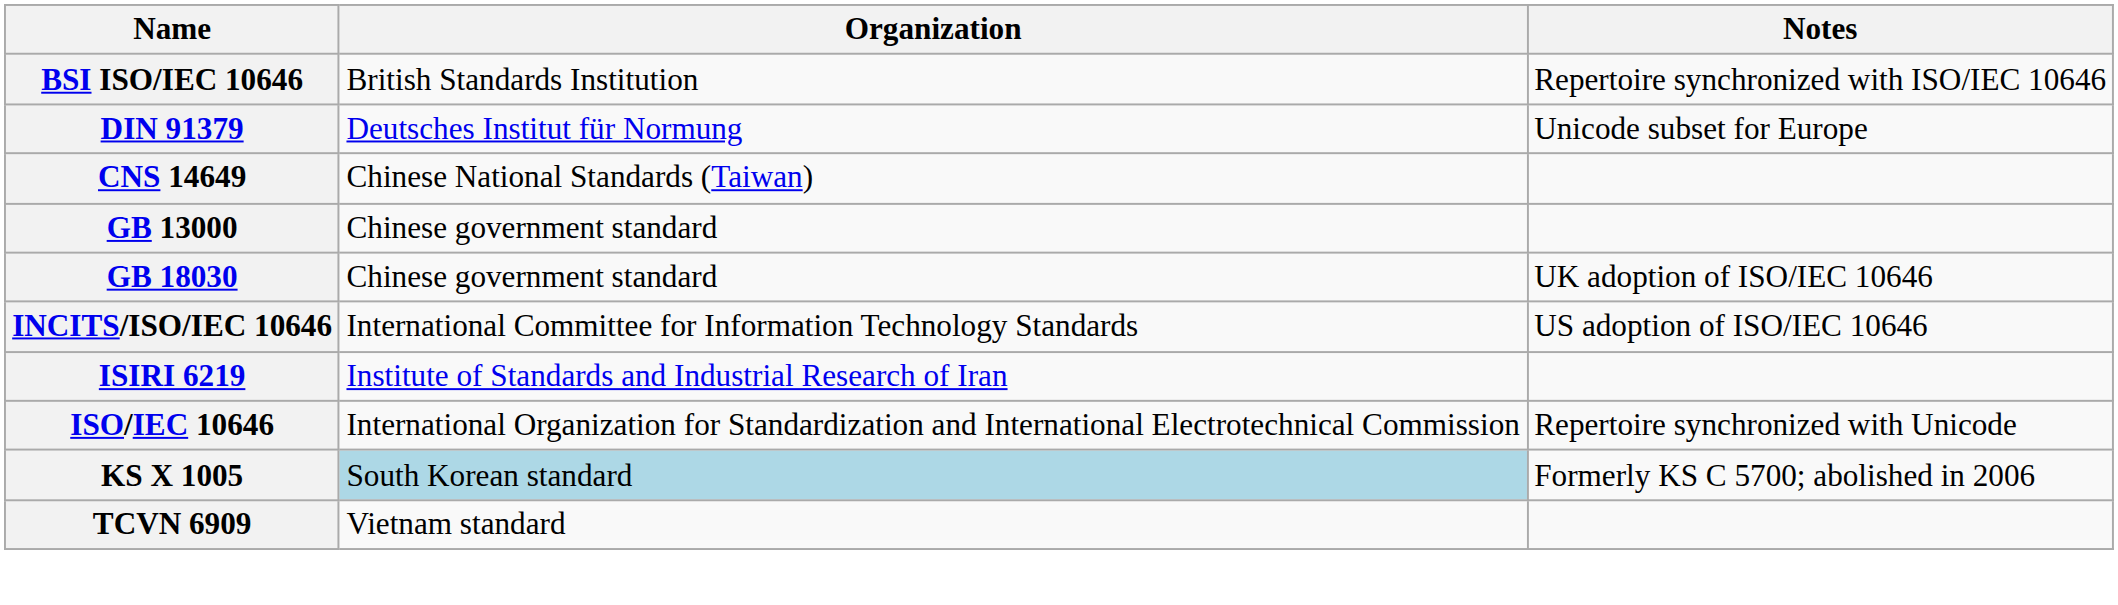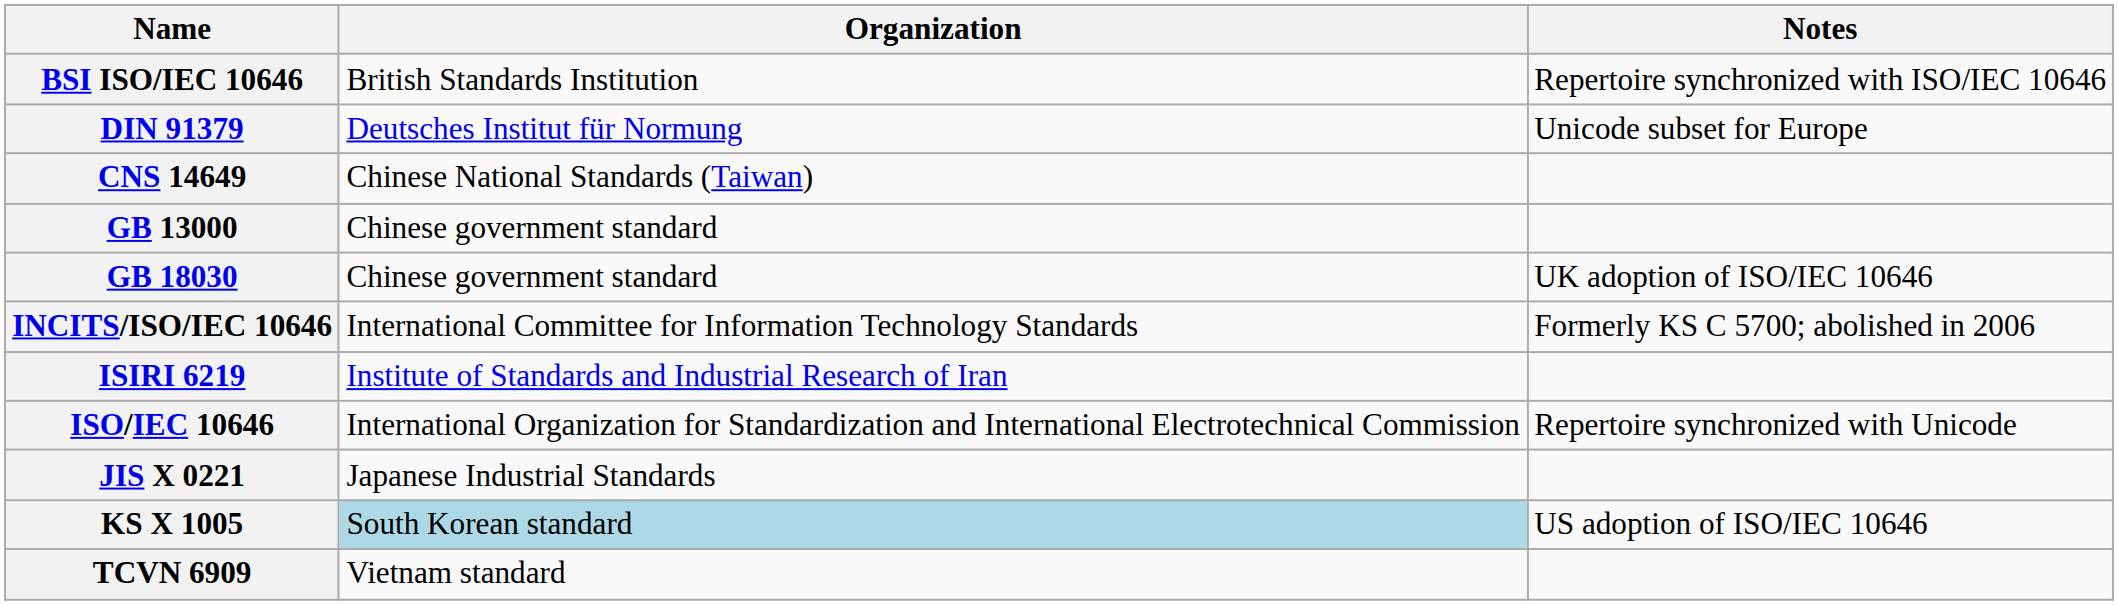INCITS/ISO/IEC 10646 | Notes: US adoption of ISO/IEC 10646 -> Formerly KS C 5700; abolished in 2006
+ row: JIS X 0221 | Japanese Industrial Standards
KS X 1005 | Notes: Formerly KS C 5700; abolished in 2006 -> US adoption of ISO/IEC 10646
